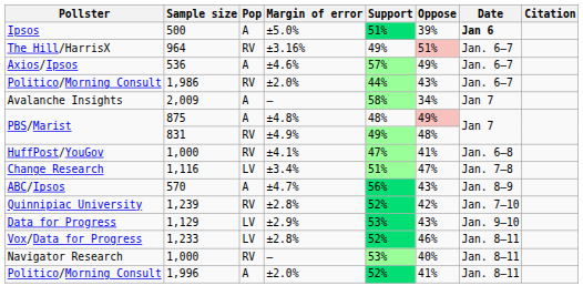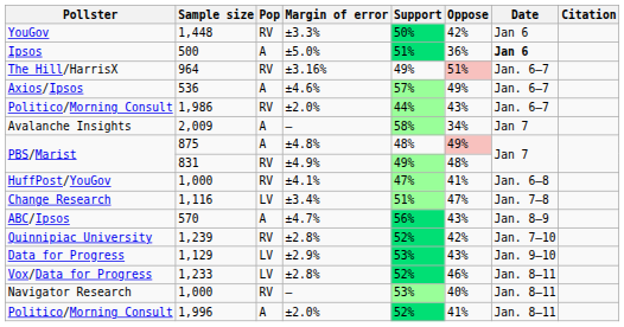+ row: YouGov | 1,448 | RV | ±3.3% | 50% | 42% | Jan 6
500 | Oppose: 39% -> 36%
